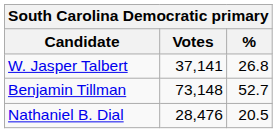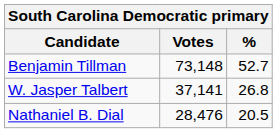rows swapped: Benjamin Tillman <-> W. Jasper Talbert
